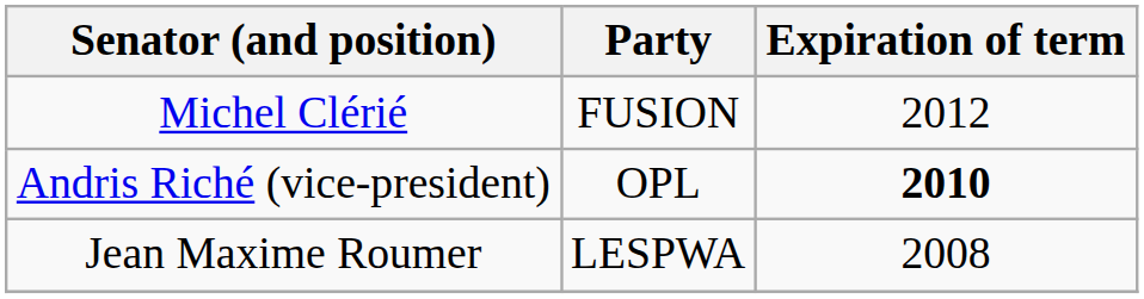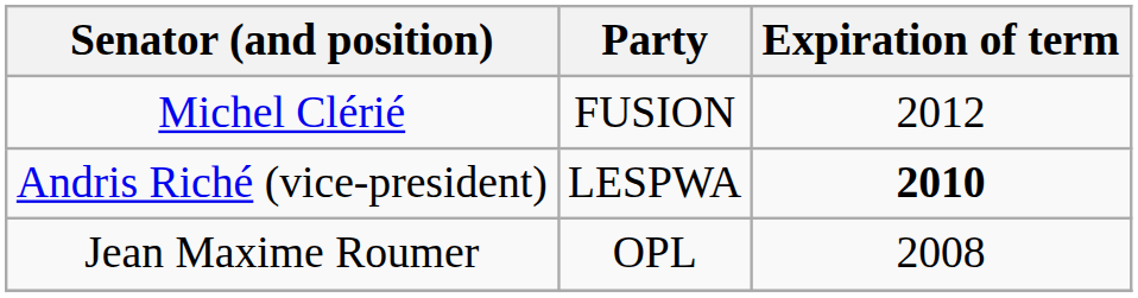Andris Riché (vice-president) | Party: OPL -> LESPWA
Jean Maxime Roumer | Party: LESPWA -> OPL
